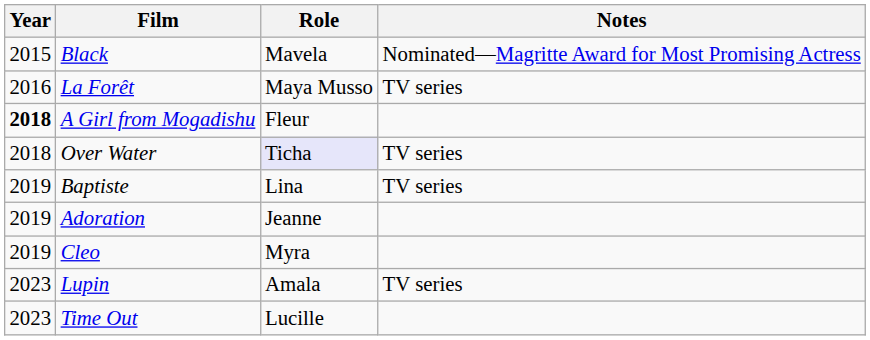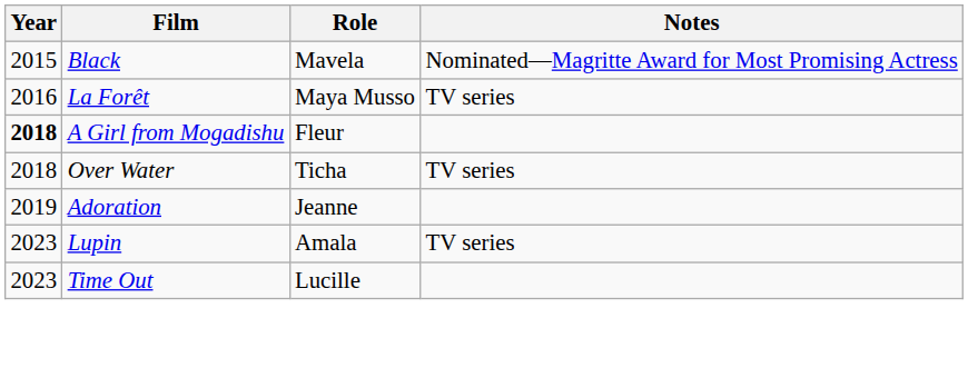Over Water | Role: lavender background -> no background
- row: 2019 | Baptiste | Lina | TV series
- row: 2019 | Cleo | Myra
